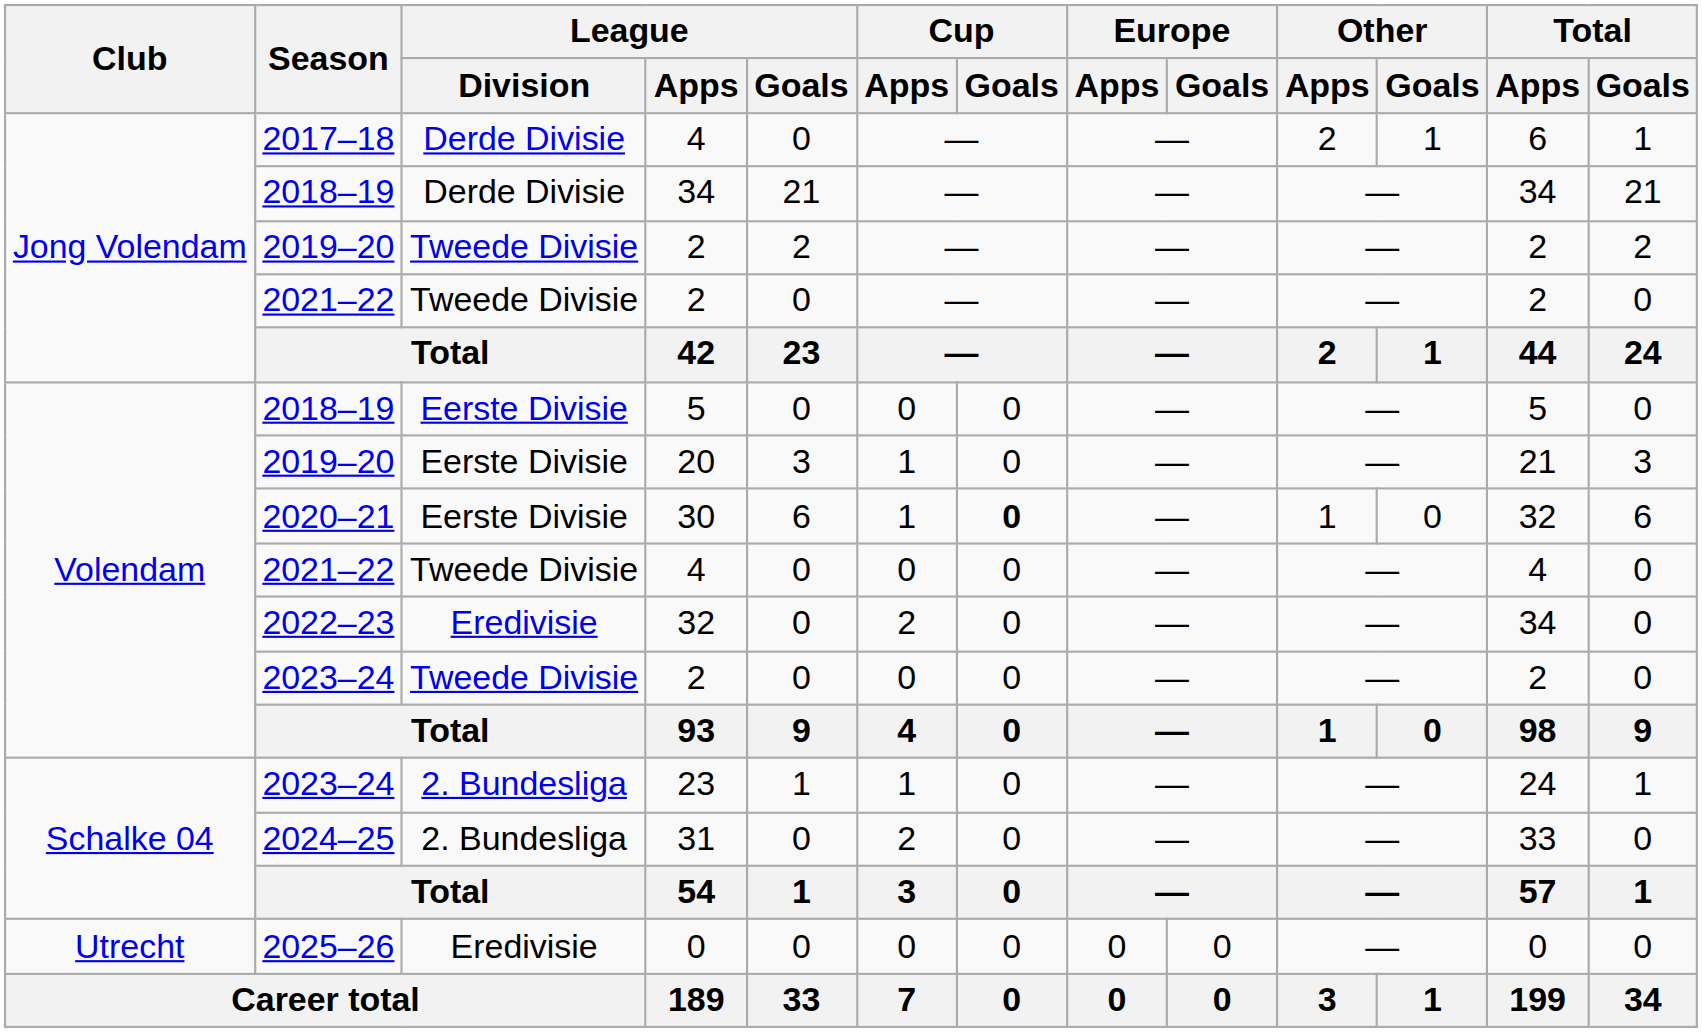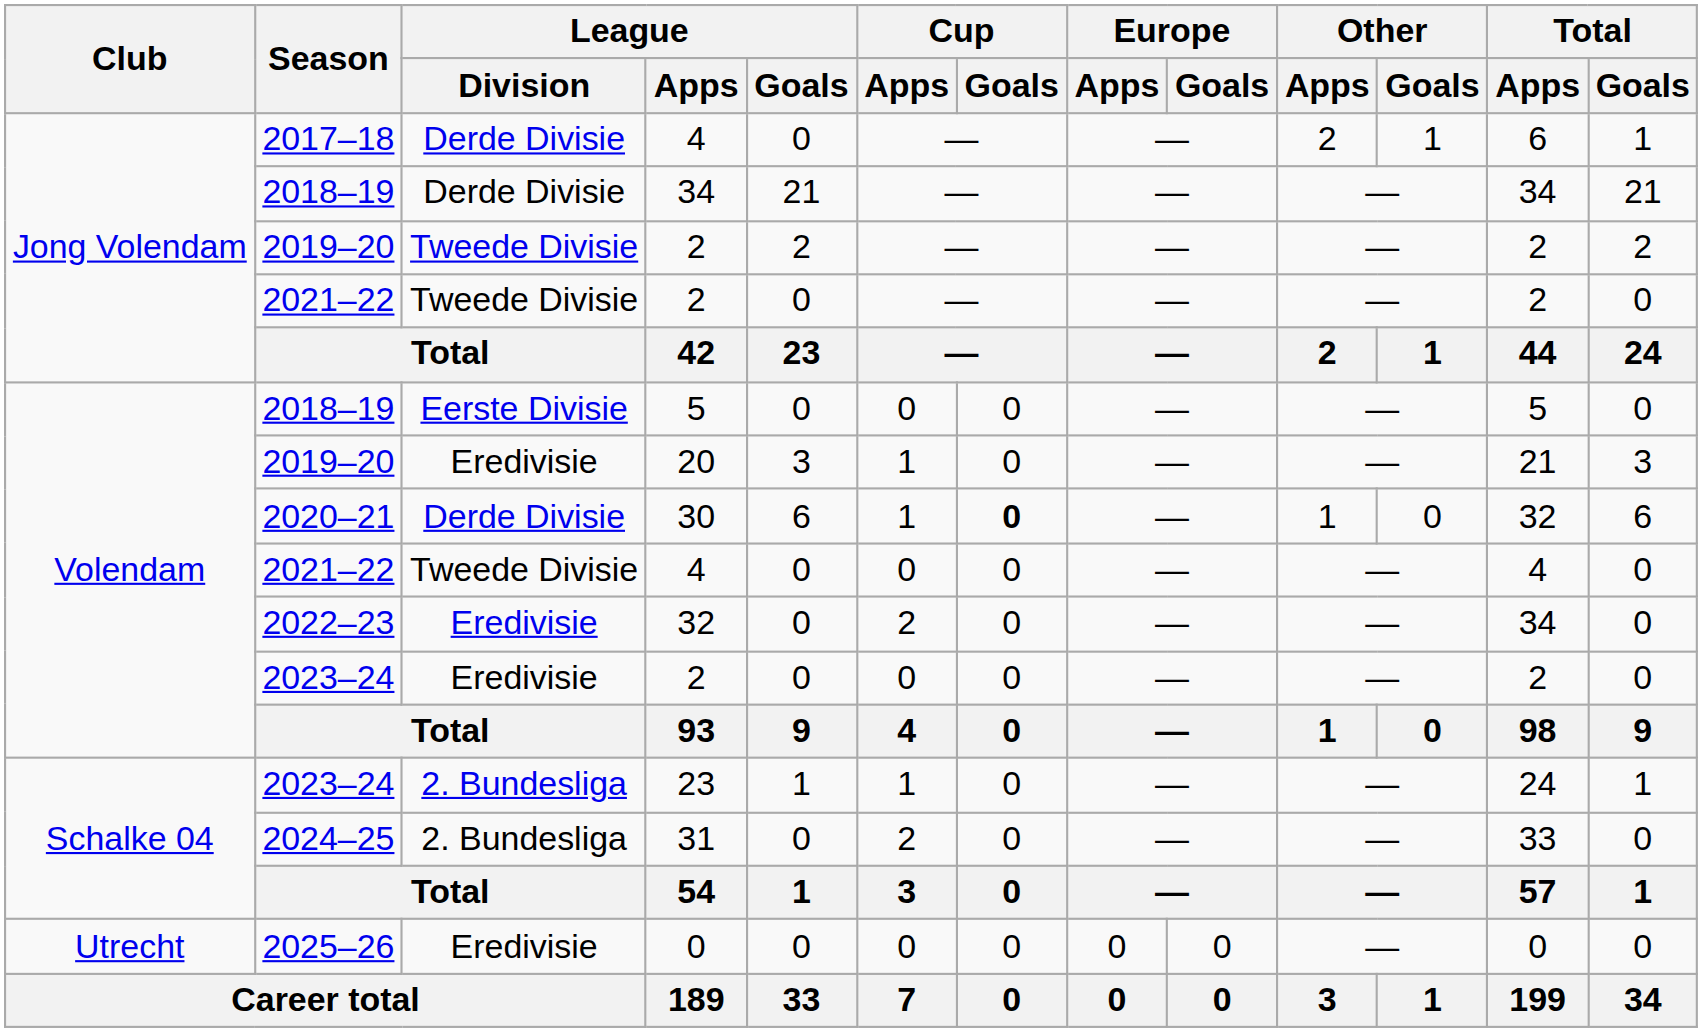20 | League / Division: Eerste Divisie -> Eredivisie
30 | League / Division: Eerste Divisie -> Derde Divisie
2023–24 / 2 | League / Division: Tweede Divisie -> Eredivisie
